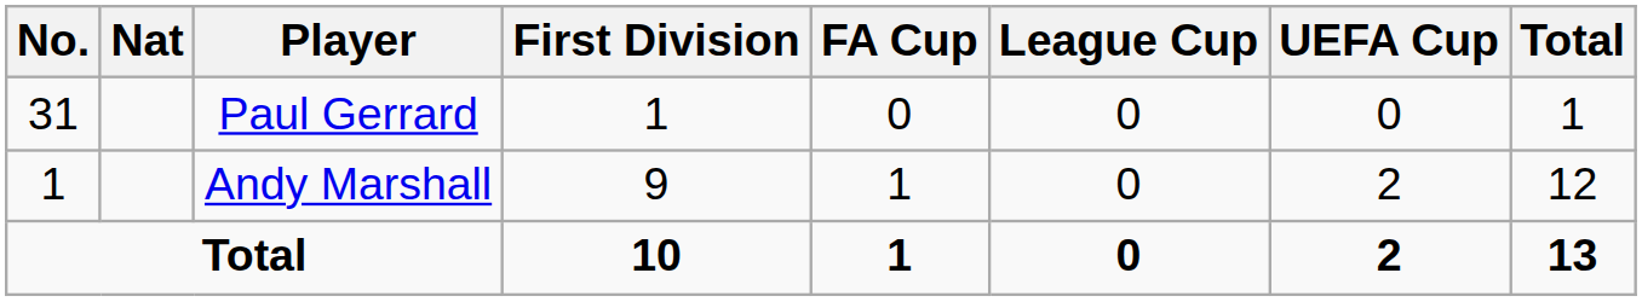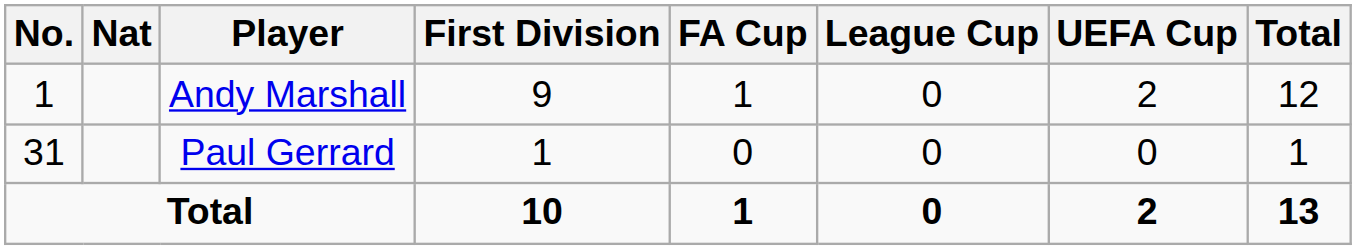rows swapped: Andy Marshall <-> Paul Gerrard
